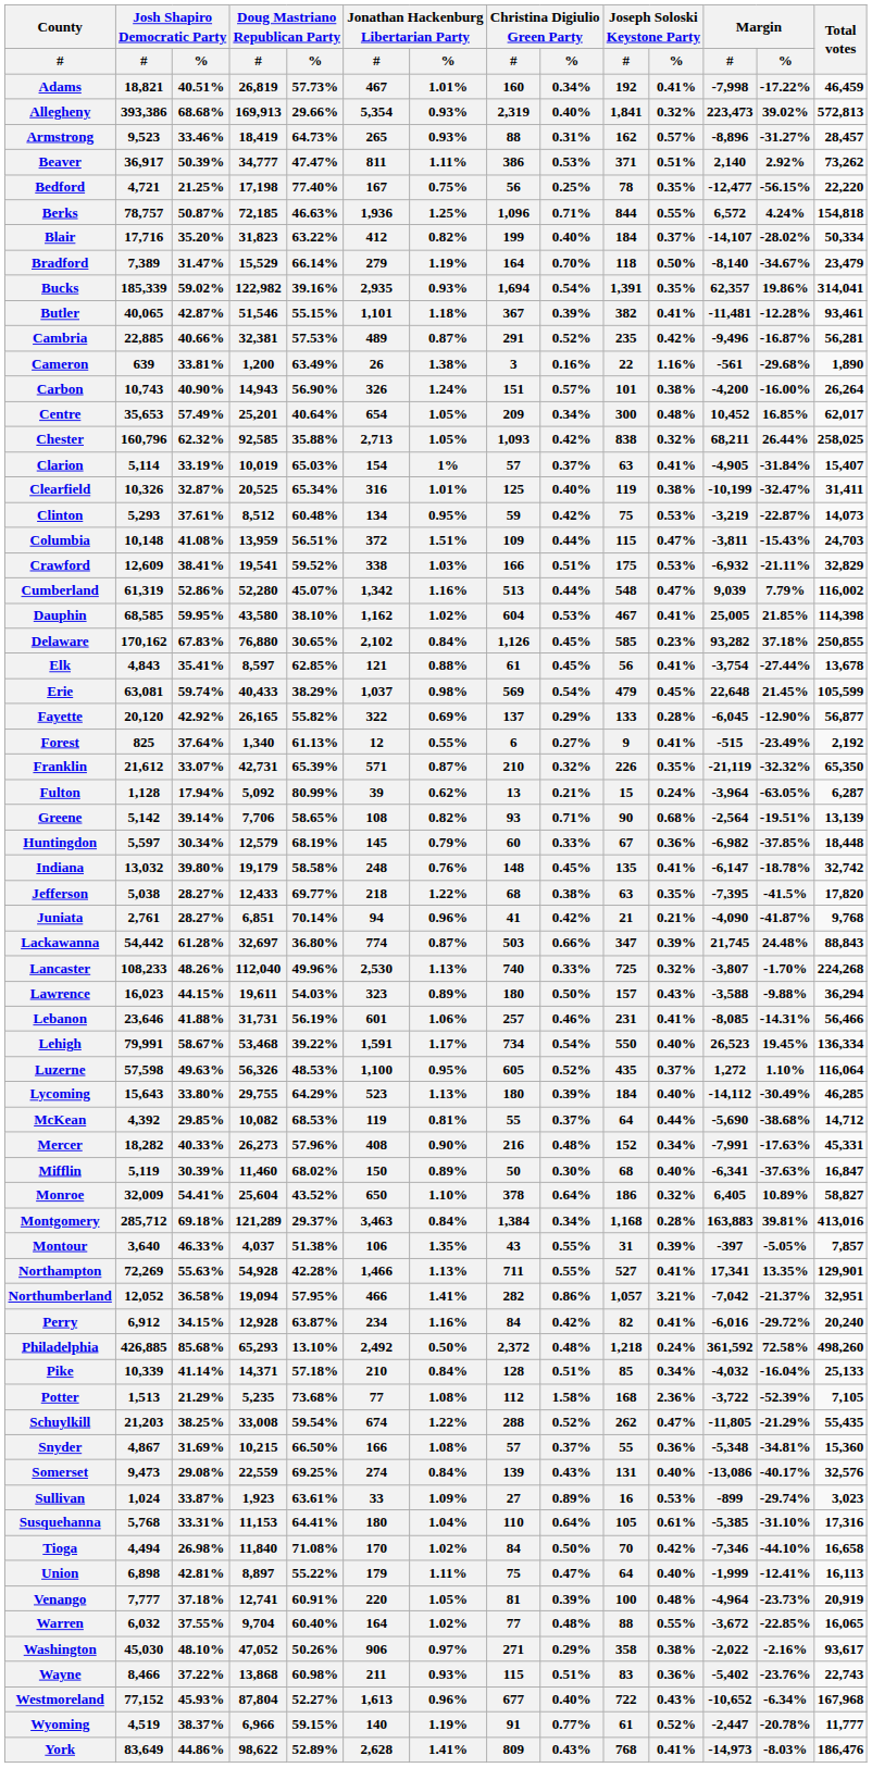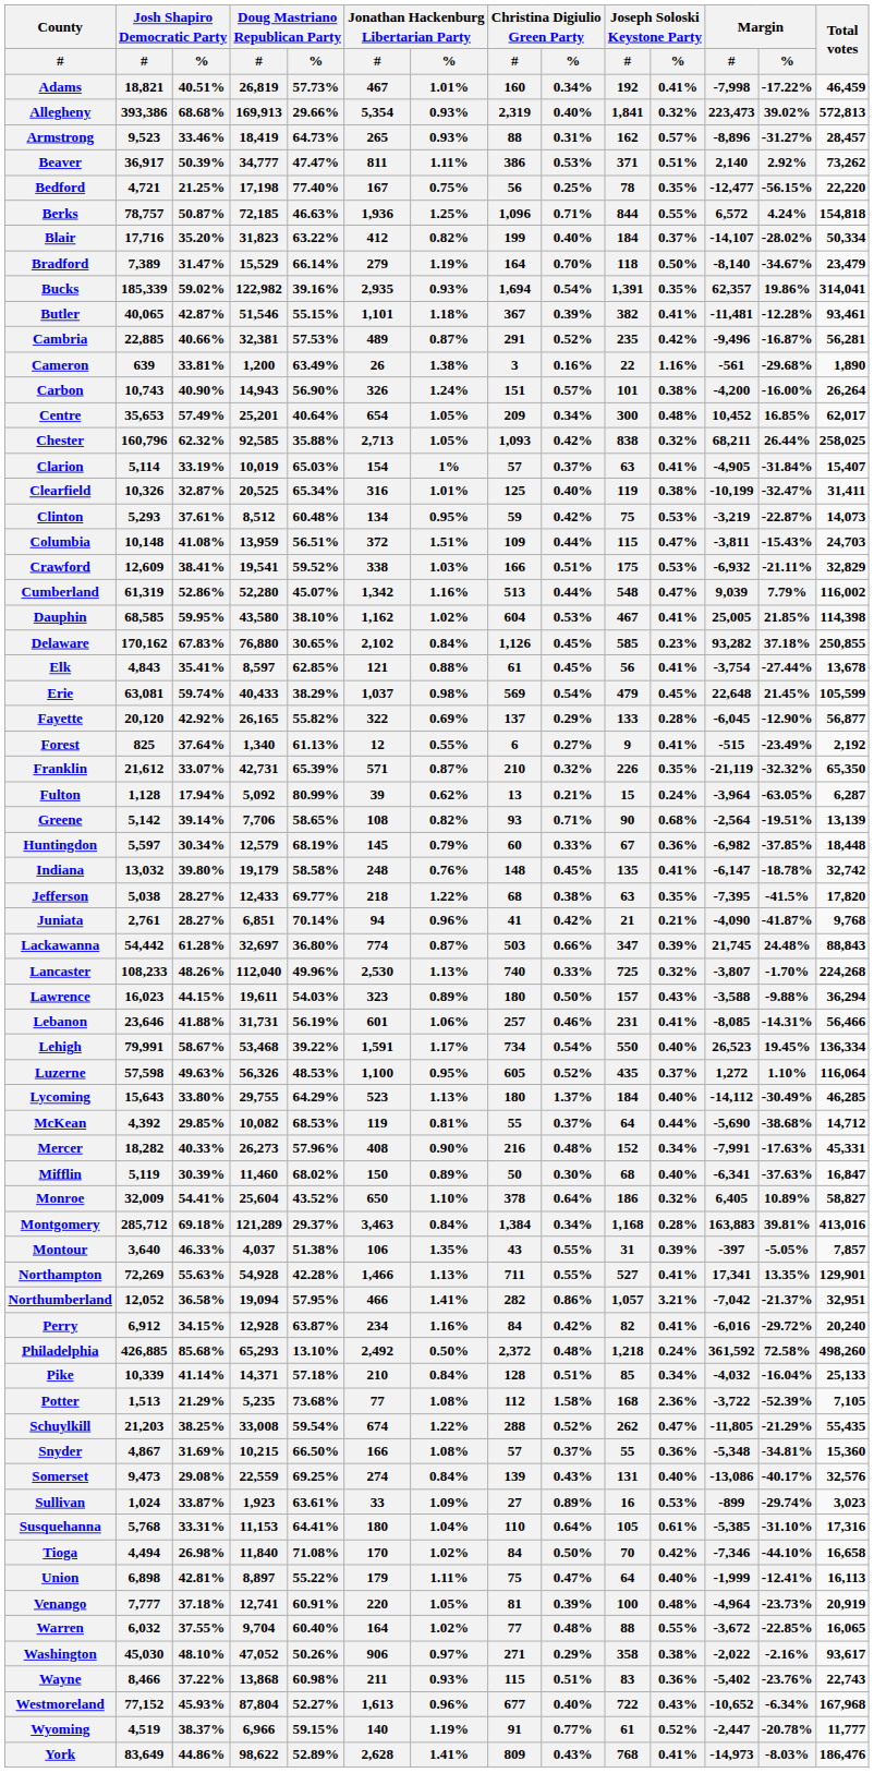Lycoming | Christina Digiulio Green Party / %: 0.39% -> 1.37%
